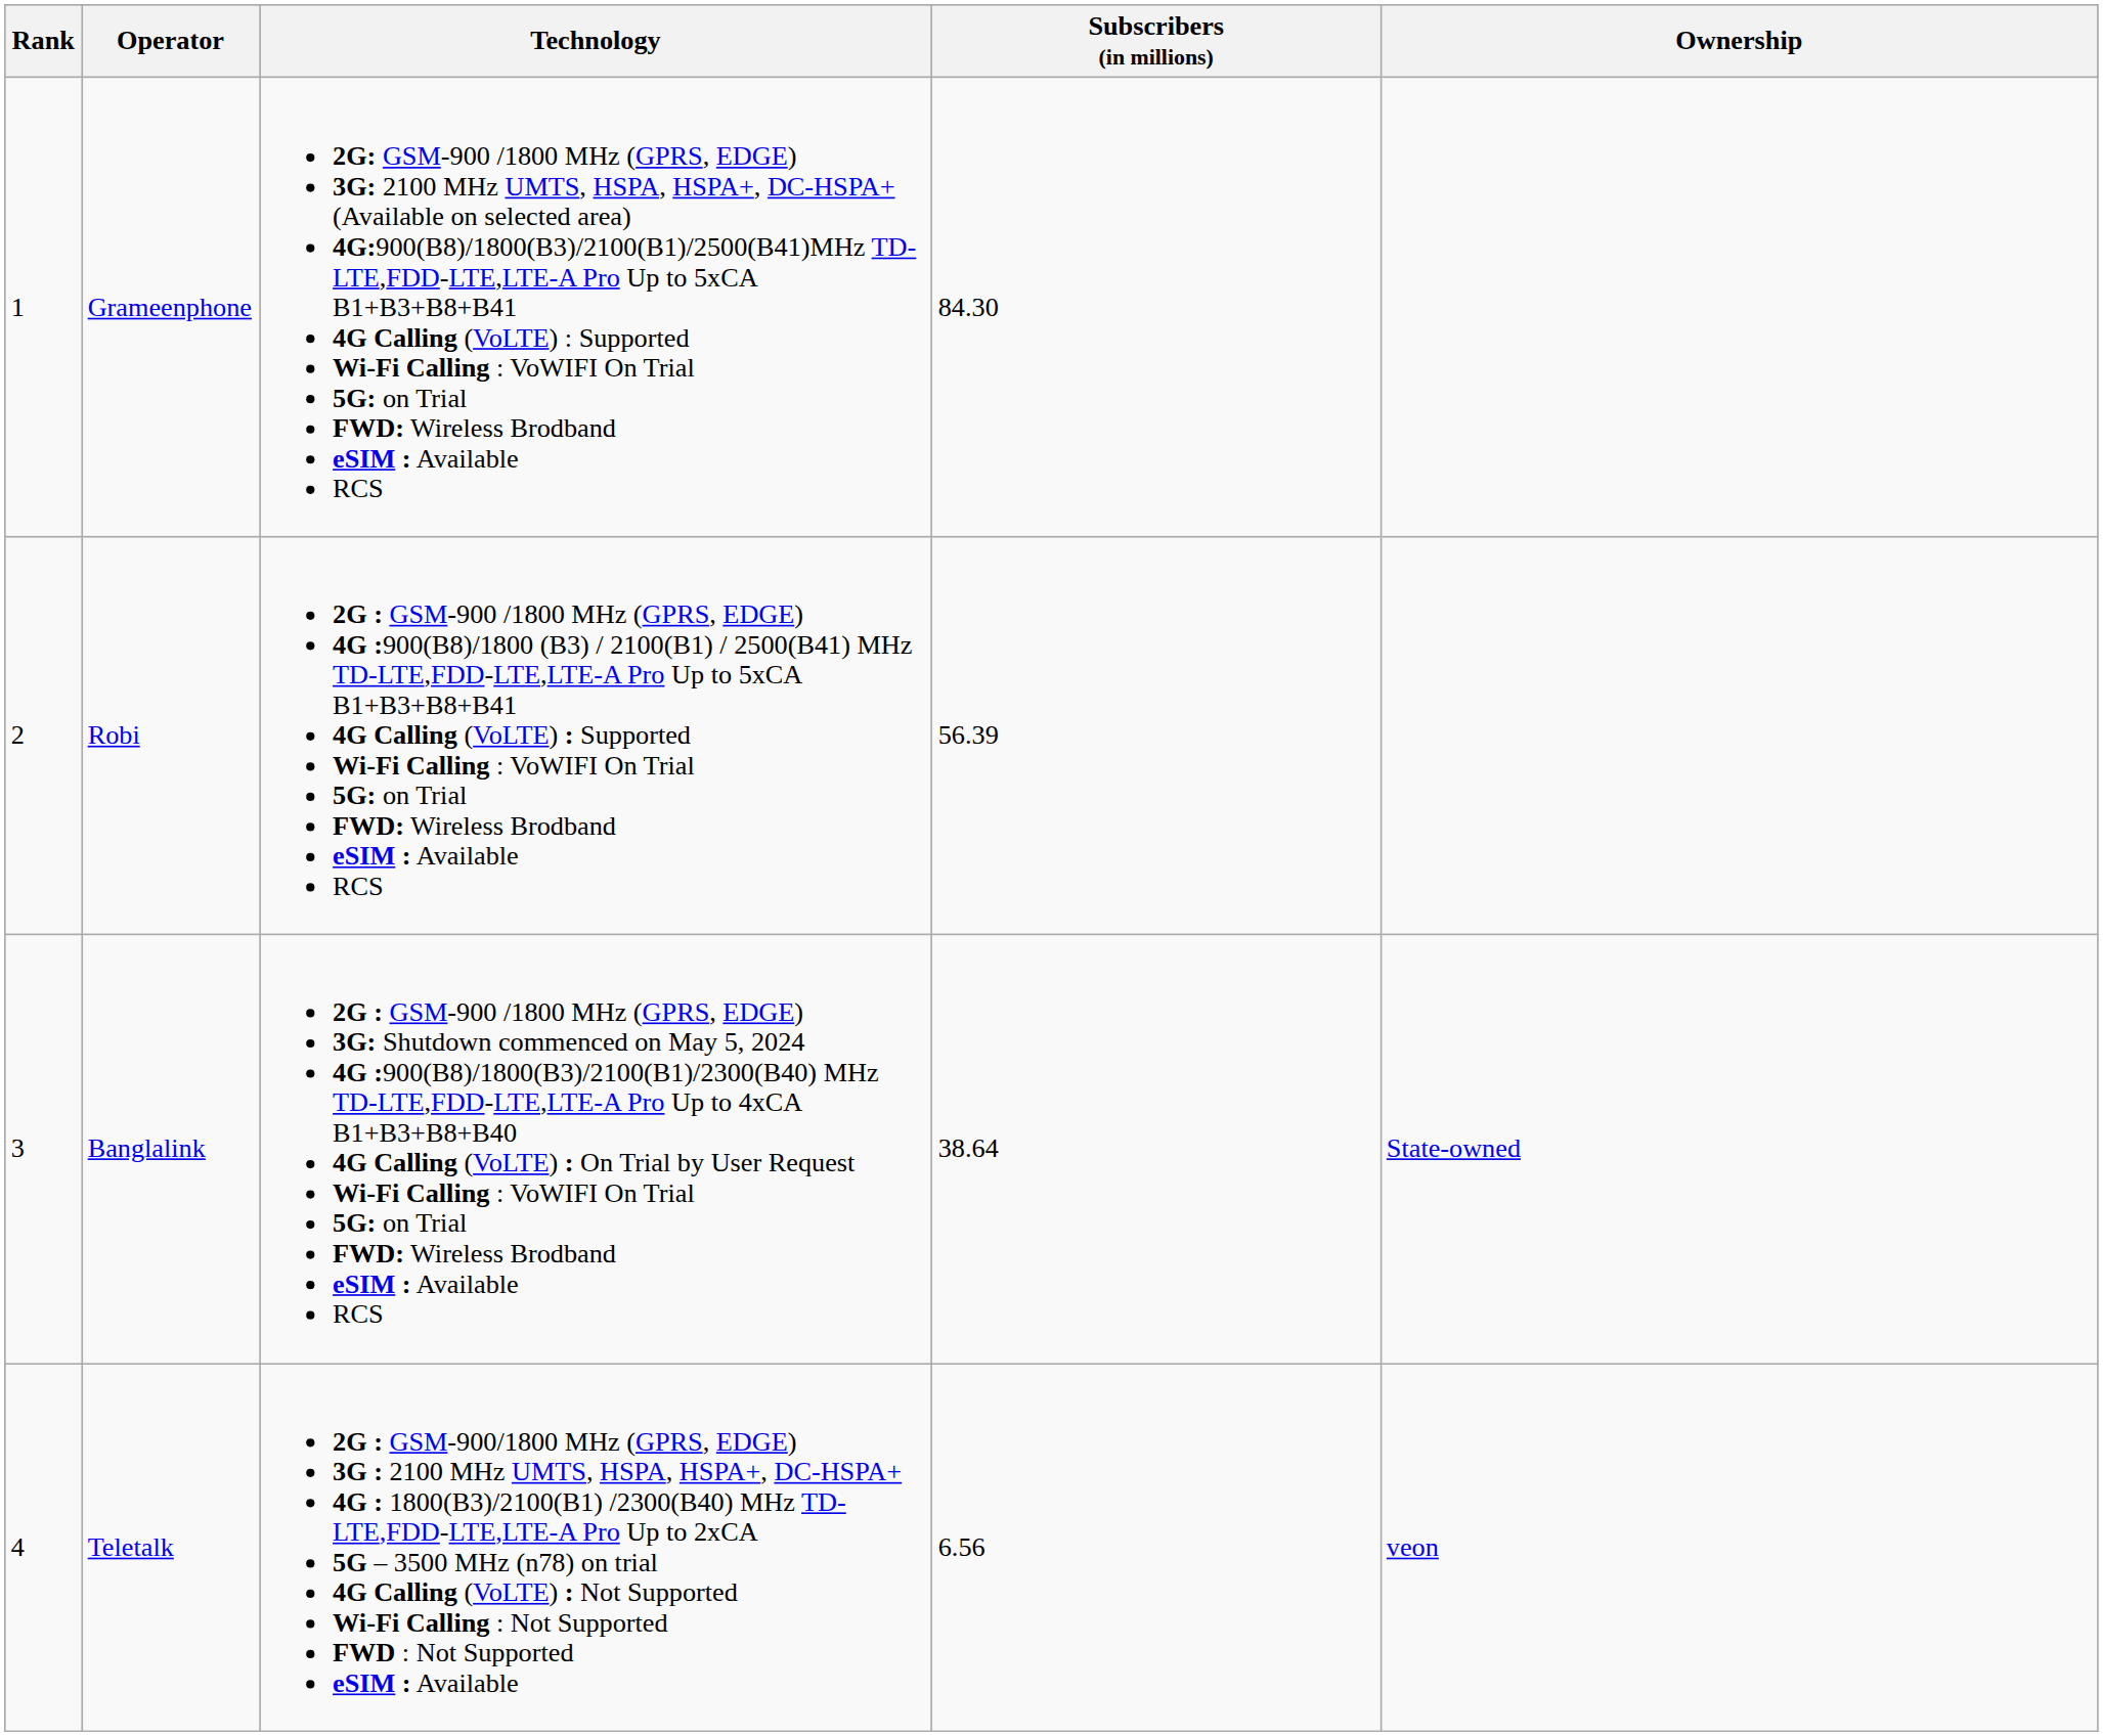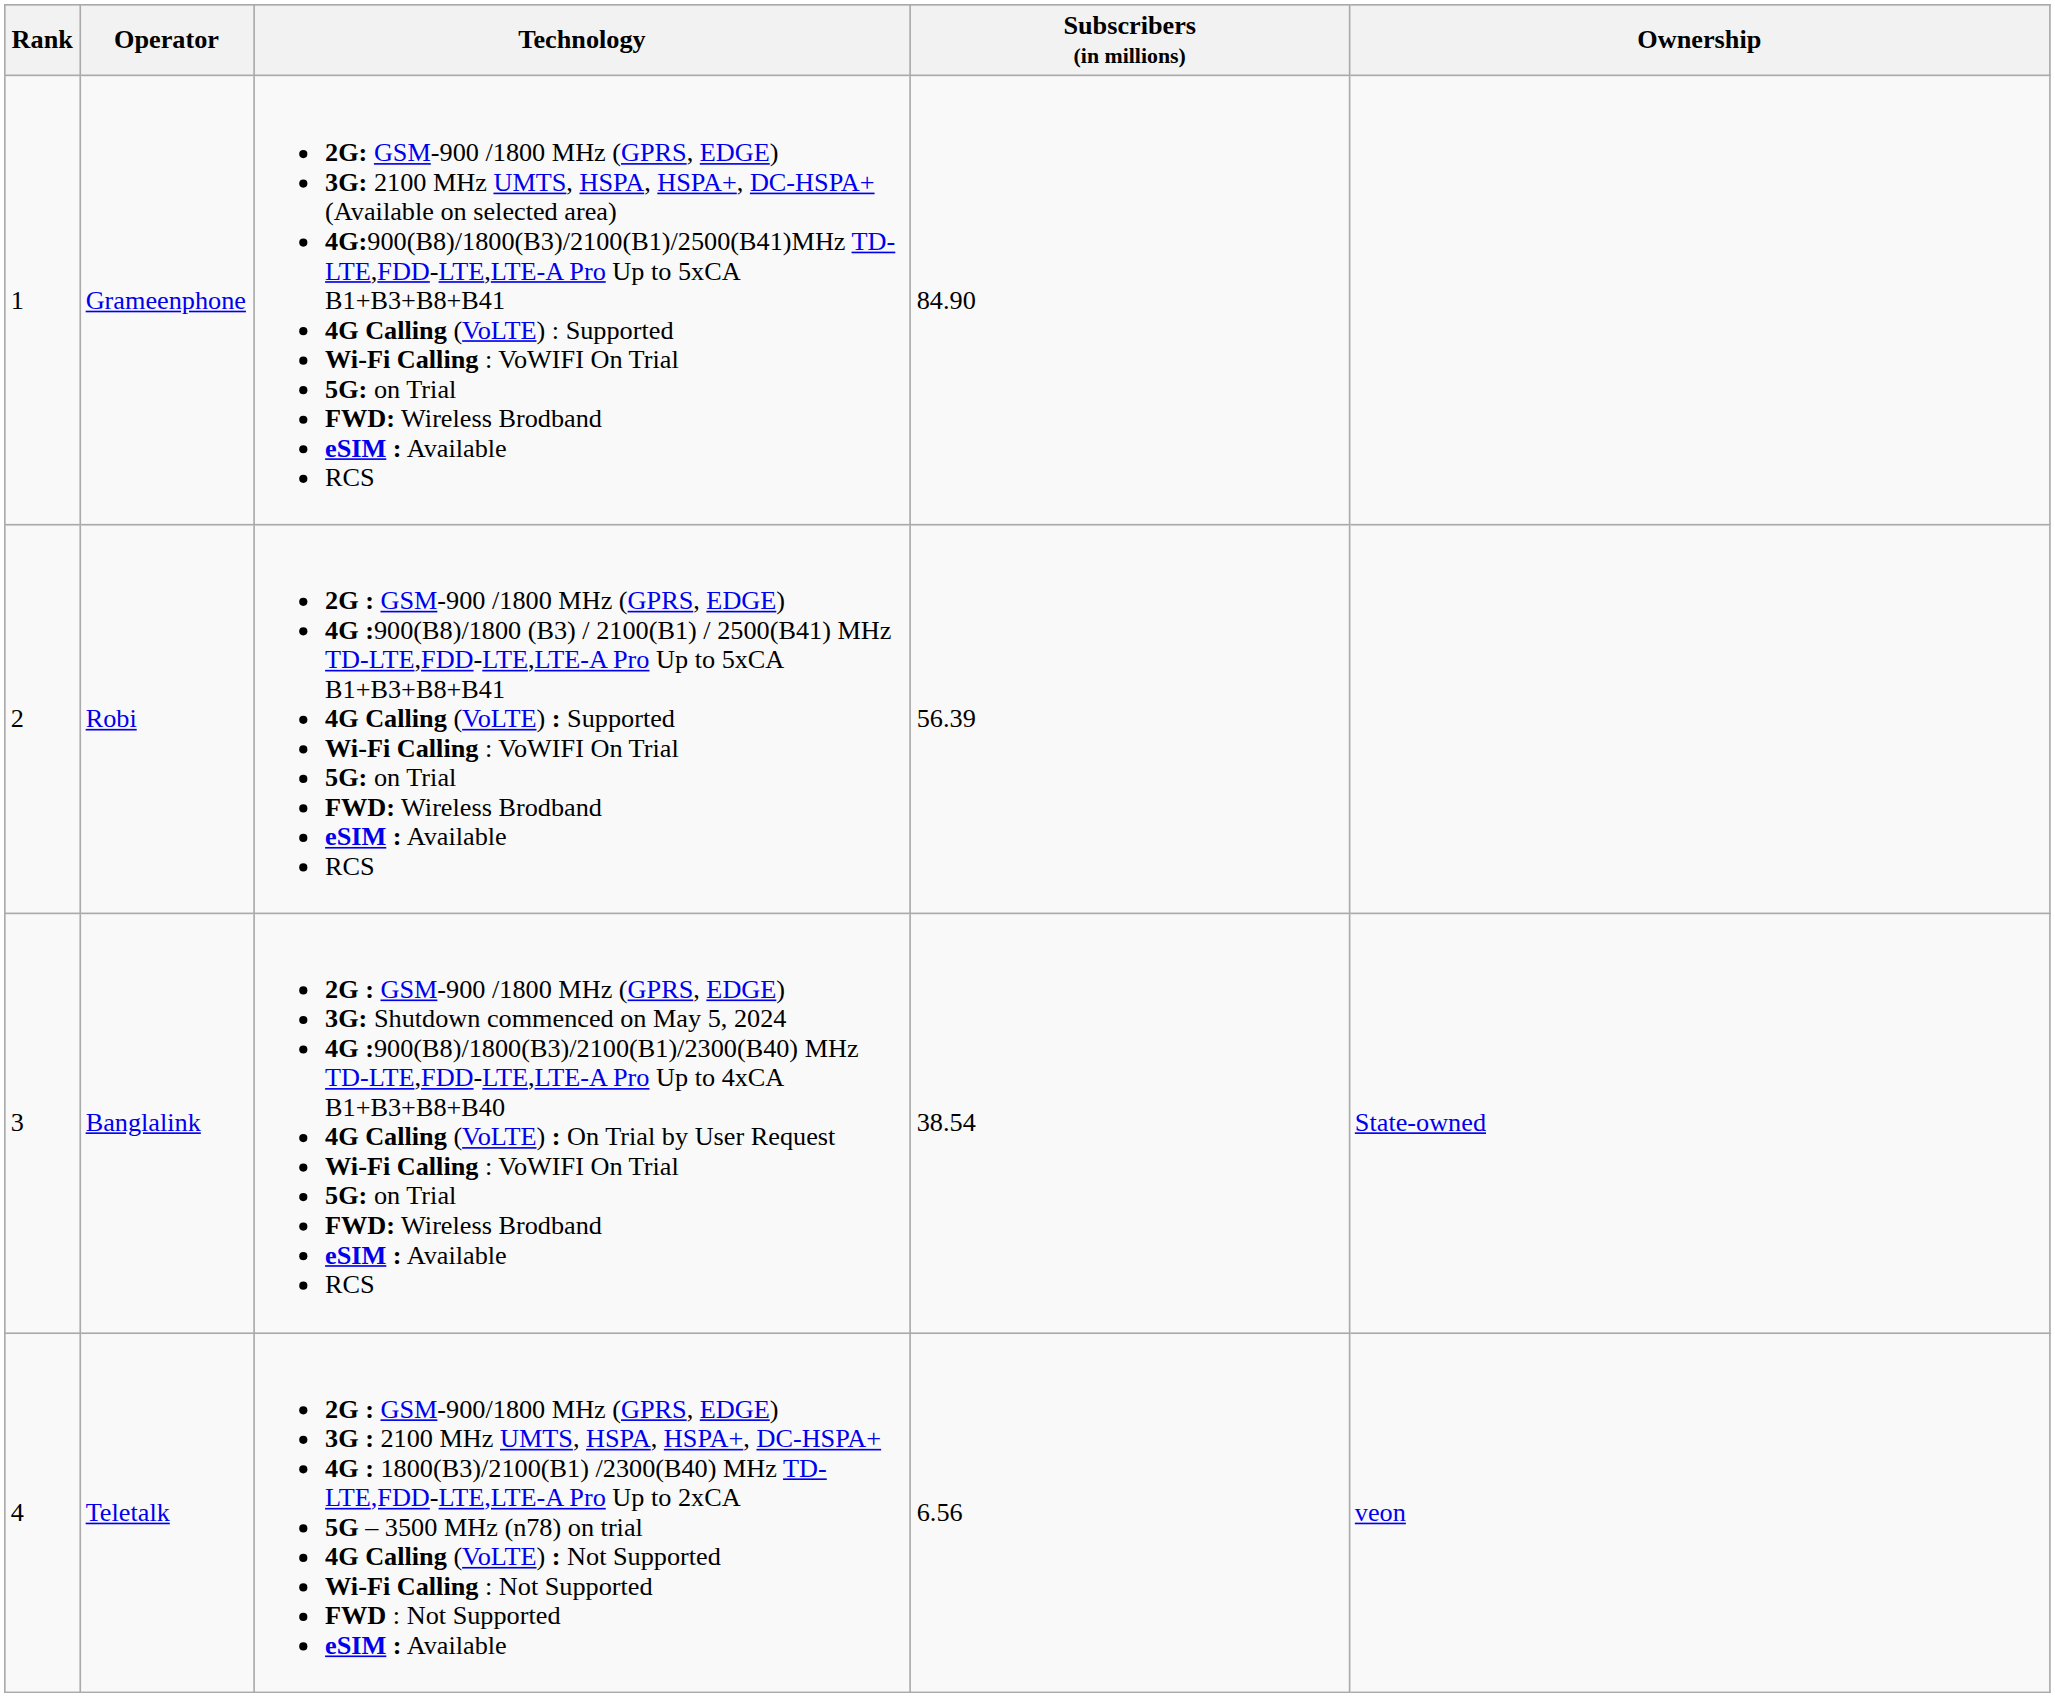Grameenphone | Subscribers (in millions): 84.30 -> 84.90
Banglalink | Subscribers (in millions): 38.64 -> 38.54
